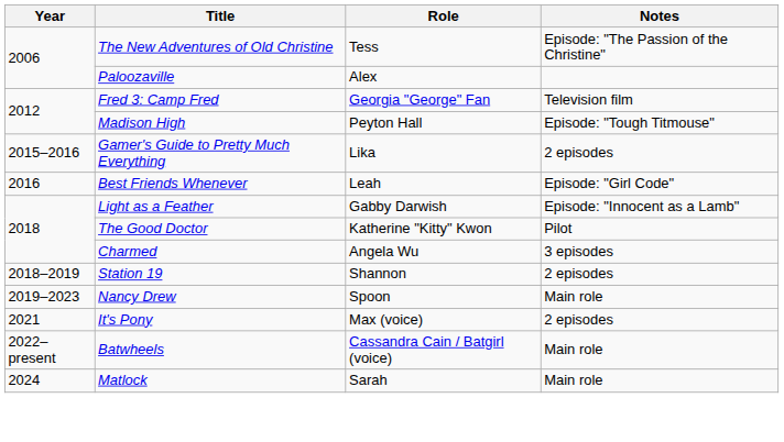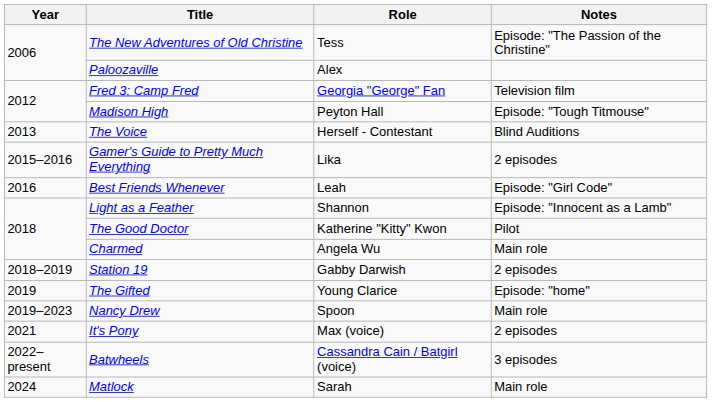+ row: 2013 | The Voice | Herself - Contestant | Blind Auditions
Light as a Feather | Role: Gabby Darwish -> Shannon
Charmed | Notes: 3 episodes -> Main role
Station 19 | Role: Shannon -> Gabby Darwish
+ row: 2019 | The Gifted | Young Clarice | Episode: "home"
Batwheels | Notes: Main role -> 3 episodes
